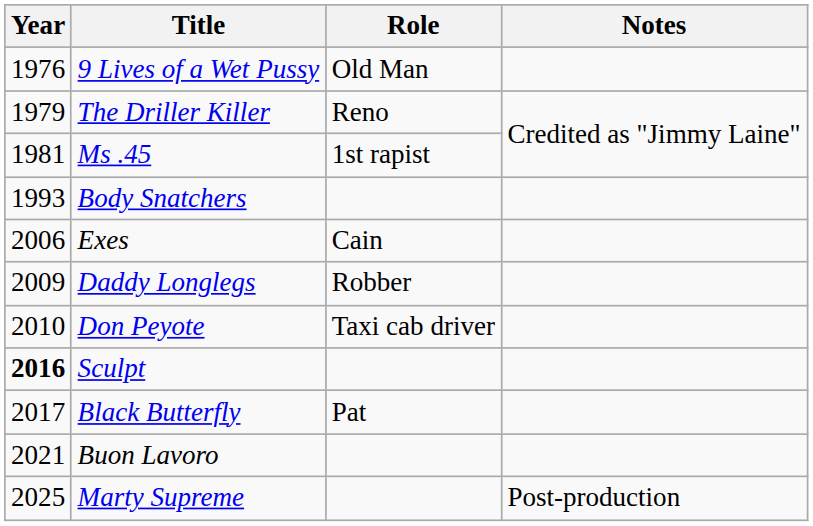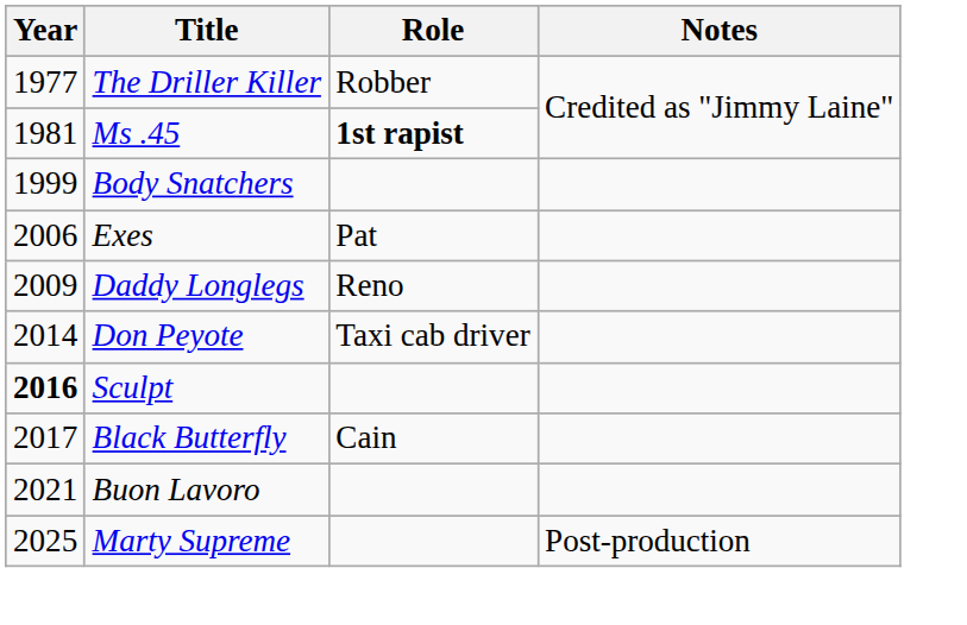- row: 1976 | 9 Lives of a Wet Pussy | Old Man
The Driller Killer | Year: 1979 -> 1977
The Driller Killer | Role: Reno -> Robber
Ms .45 | Role: normal -> bold
Body Snatchers | Year: 1993 -> 1999
Exes | Role: Cain -> Pat
Daddy Longlegs | Role: Robber -> Reno
Don Peyote | Year: 2010 -> 2014
Black Butterfly | Role: Pat -> Cain
